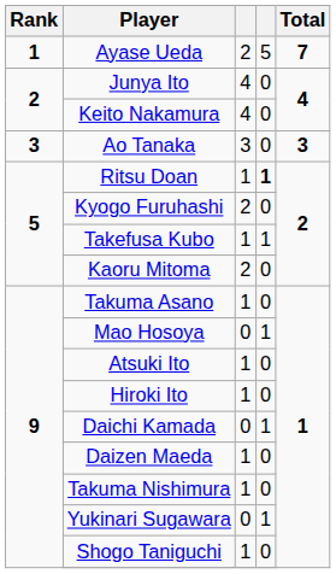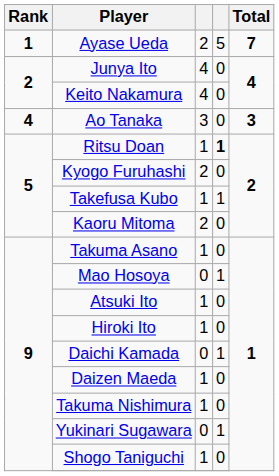Ao Tanaka | Rank: 3 -> 4
